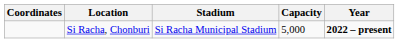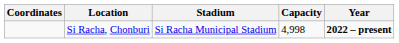Si Racha, Chonburi | Capacity: 5,000 -> 4,998
